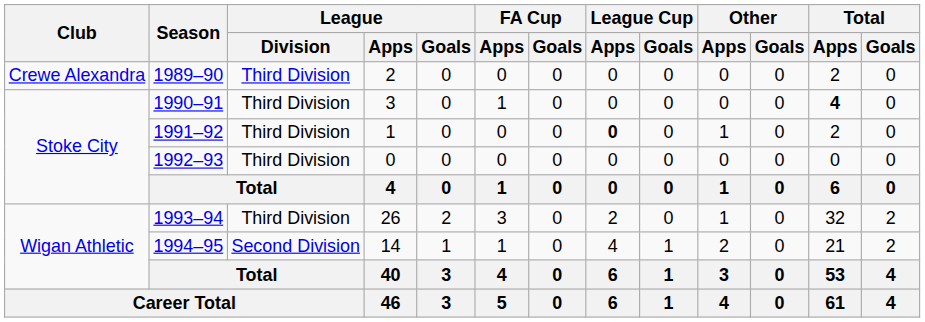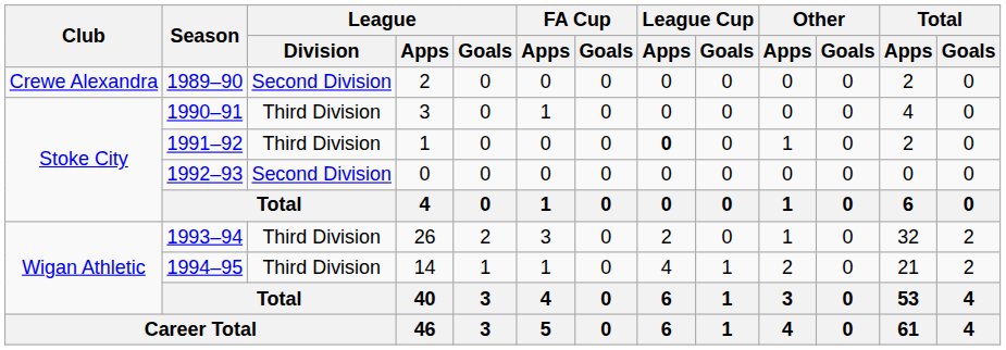1989–90 | League / Division: Third Division -> Second Division
1990–91 | Total / Apps: bold -> normal
1992–93 | League / Division: Third Division -> Second Division
1994–95 | League / Division: Second Division -> Third Division
